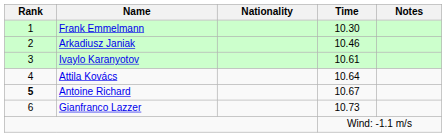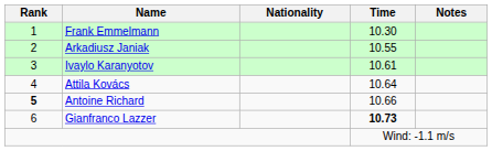Arkadiusz Janiak | Time: 10.46 -> 10.55
Antoine Richard | Time: 10.67 -> 10.66
Gianfranco Lazzer | Time: normal -> bold
